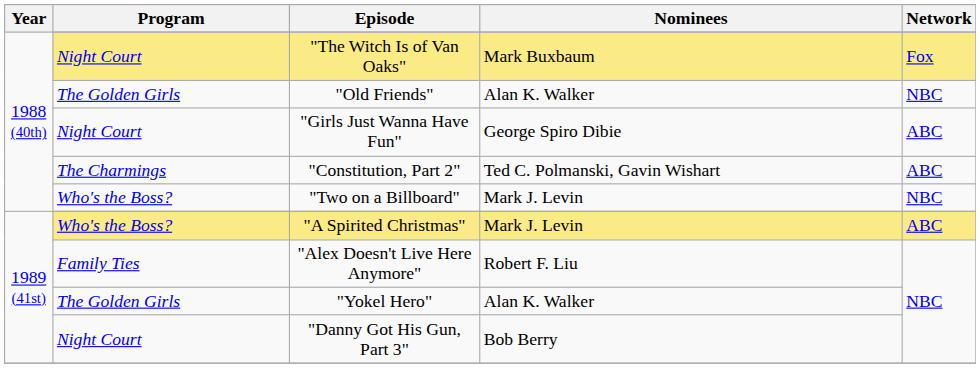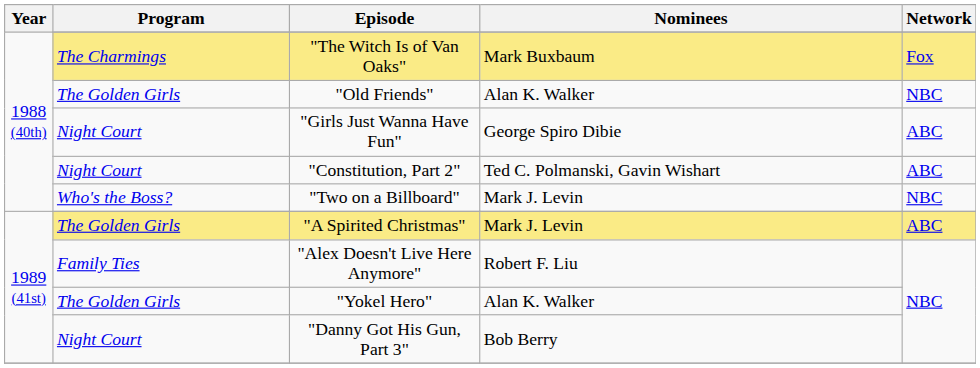"The Witch Is of Van Oaks" | Program: Night Court -> The Charmings
"Constitution, Part 2" | Program: The Charmings -> Night Court
"A Spirited Christmas" | Program: Who's the Boss? -> The Golden Girls
